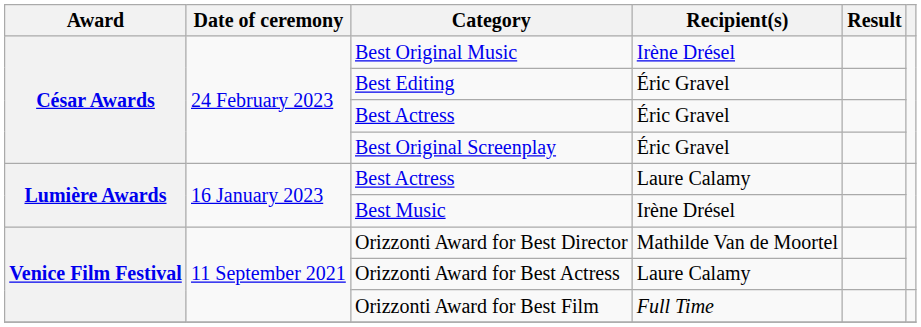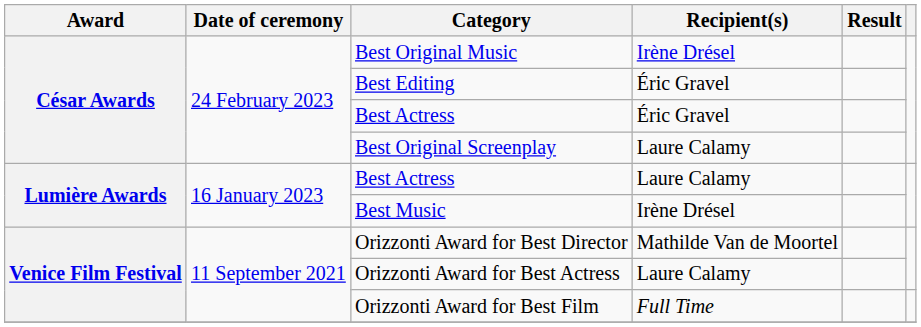Best Original Screenplay | Recipient(s): Éric Gravel -> Laure Calamy
